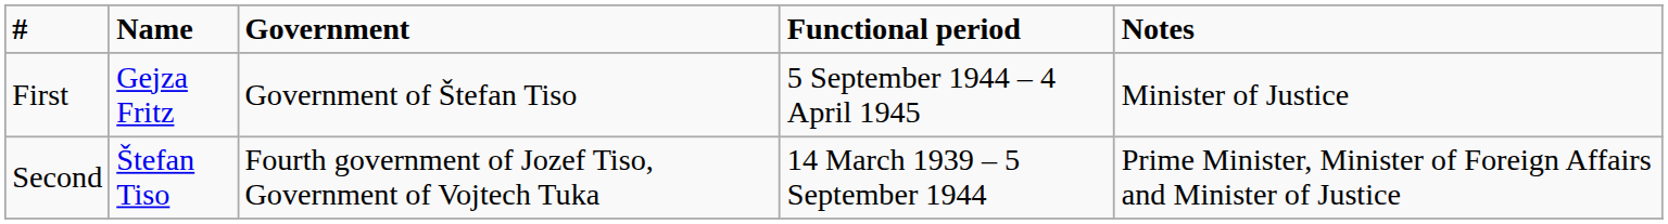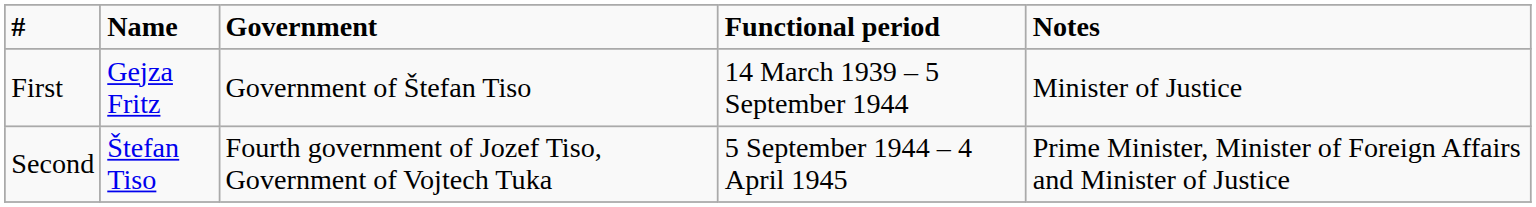First | Functional period: 5 September 1944 – 4 April 1945 -> 14 March 1939 – 5 September 1944
Second | Functional period: 14 March 1939 – 5 September 1944 -> 5 September 1944 – 4 April 1945
